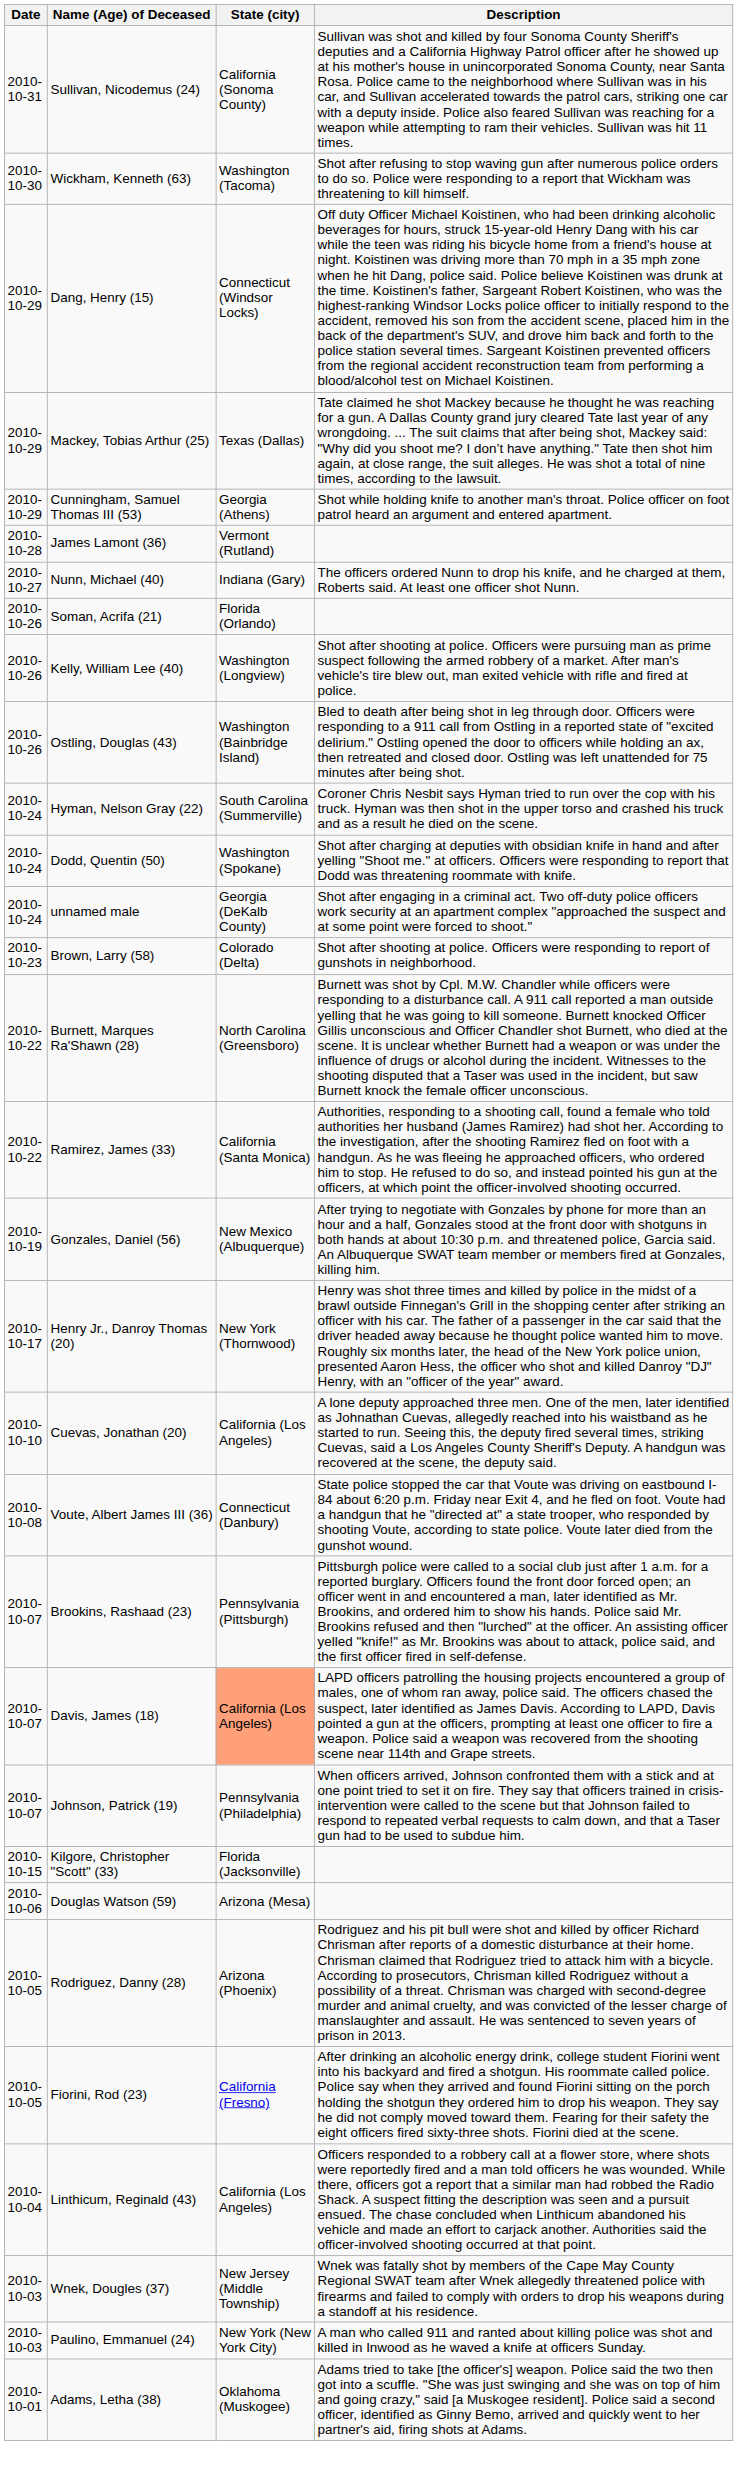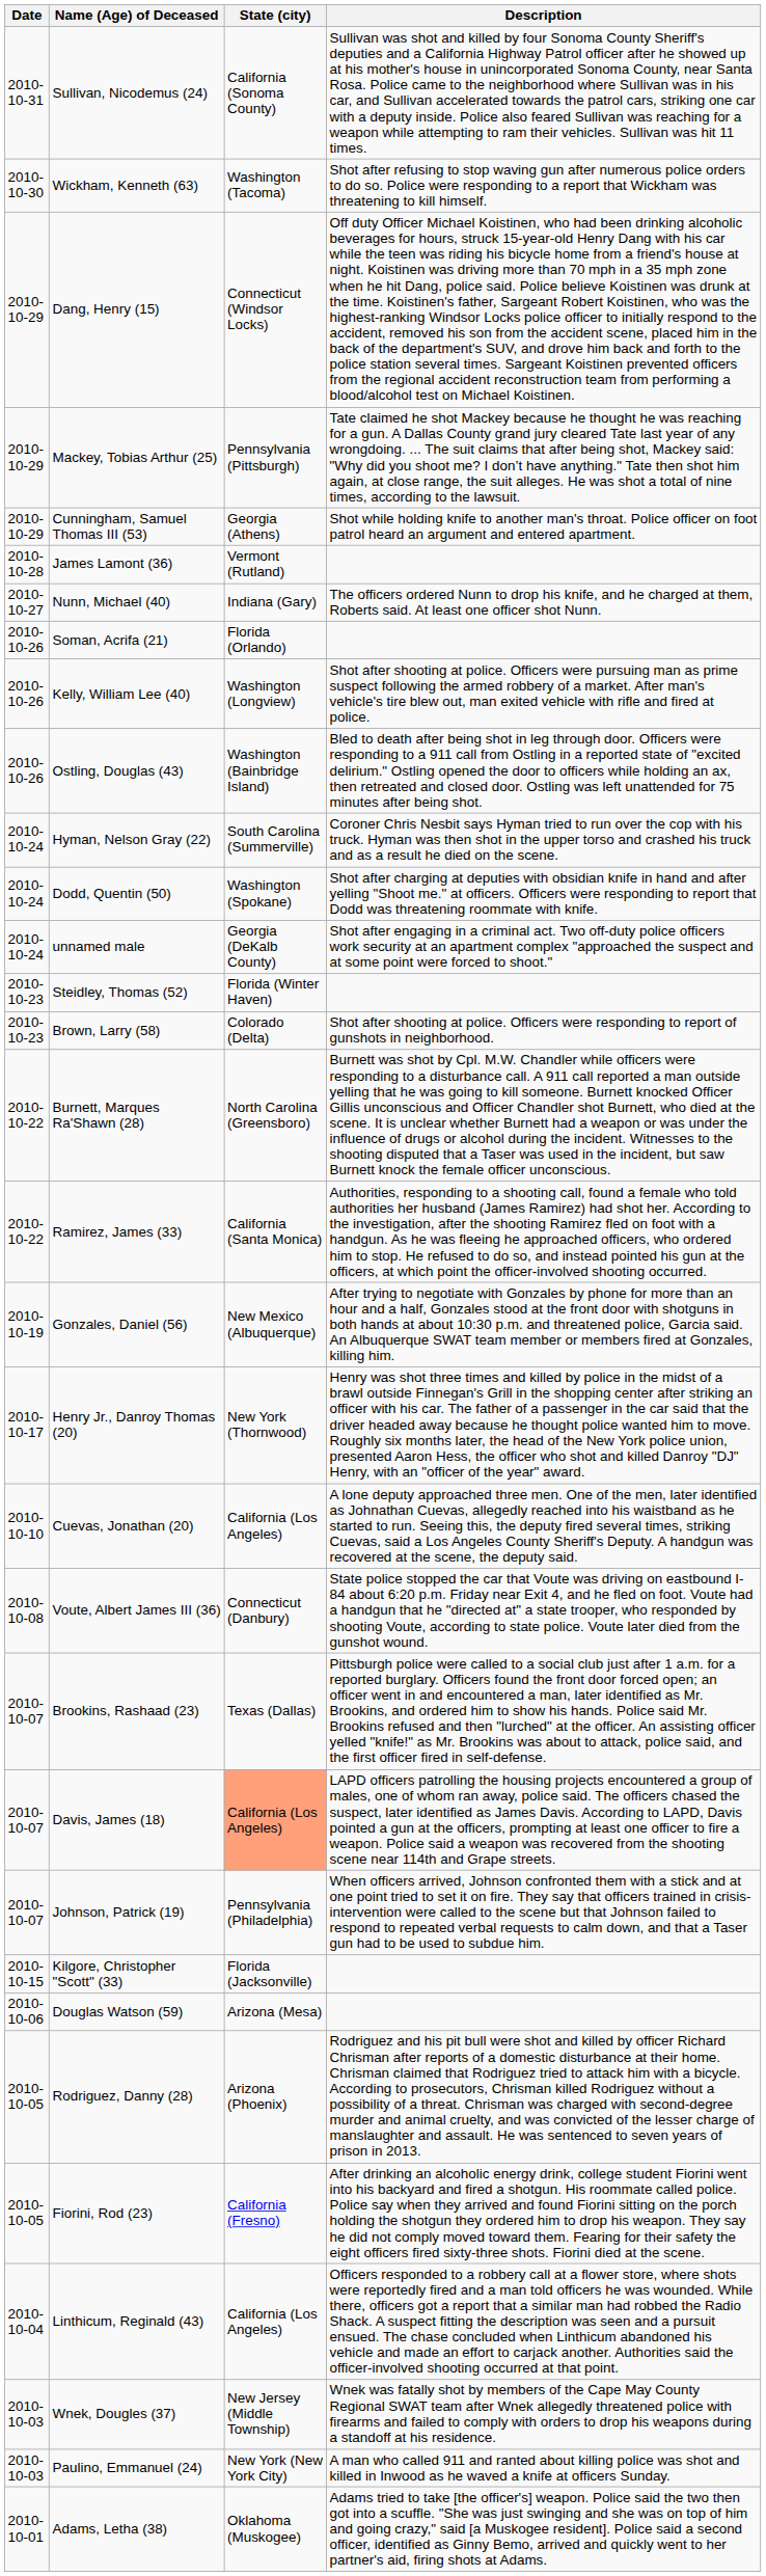Mackey, Tobias Arthur (25) | State (city): Texas (Dallas) -> Pennsylvania (Pittsburgh)
+ row: 2010-10-23 | Steidley, Thomas (52) | Florida (Winter Haven)
Brookins, Rashaad (23) | State (city): Pennsylvania (Pittsburgh) -> Texas (Dallas)
